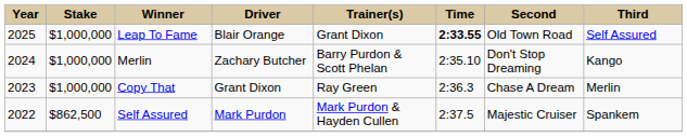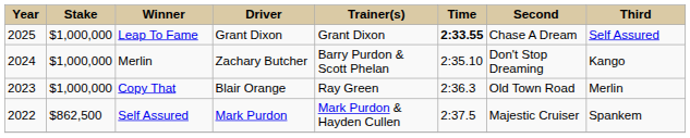Leap To Fame | Driver: Blair Orange -> Grant Dixon
Leap To Fame | Second: Old Town Road -> Chase A Dream
Copy That | Driver: Grant Dixon -> Blair Orange
Copy That | Second: Chase A Dream -> Old Town Road
